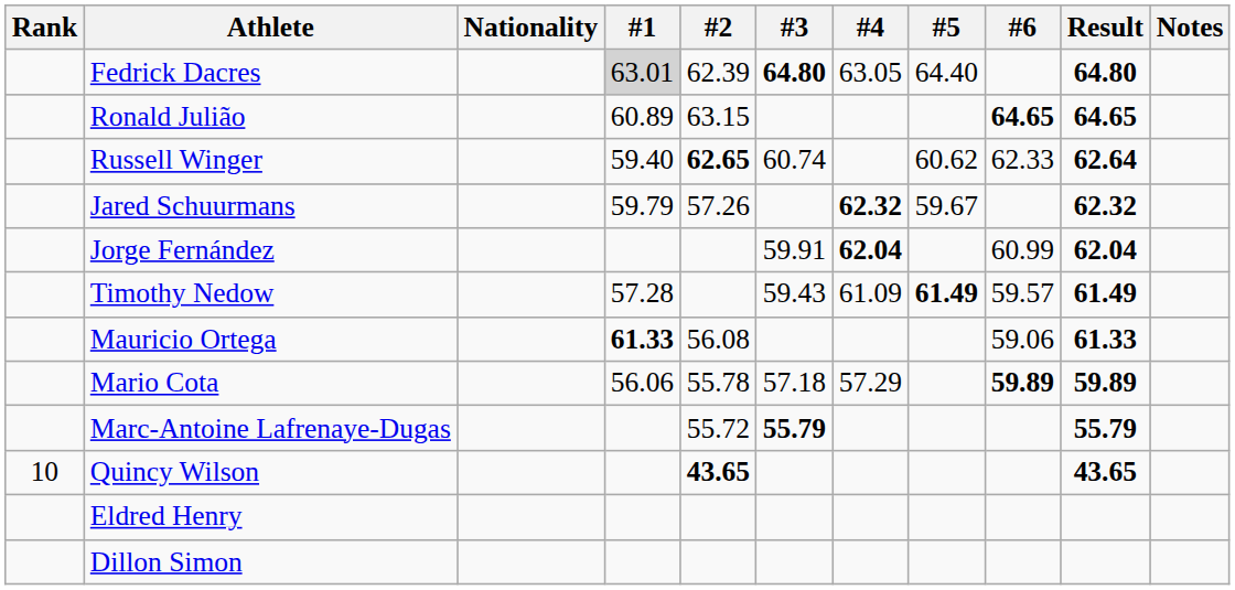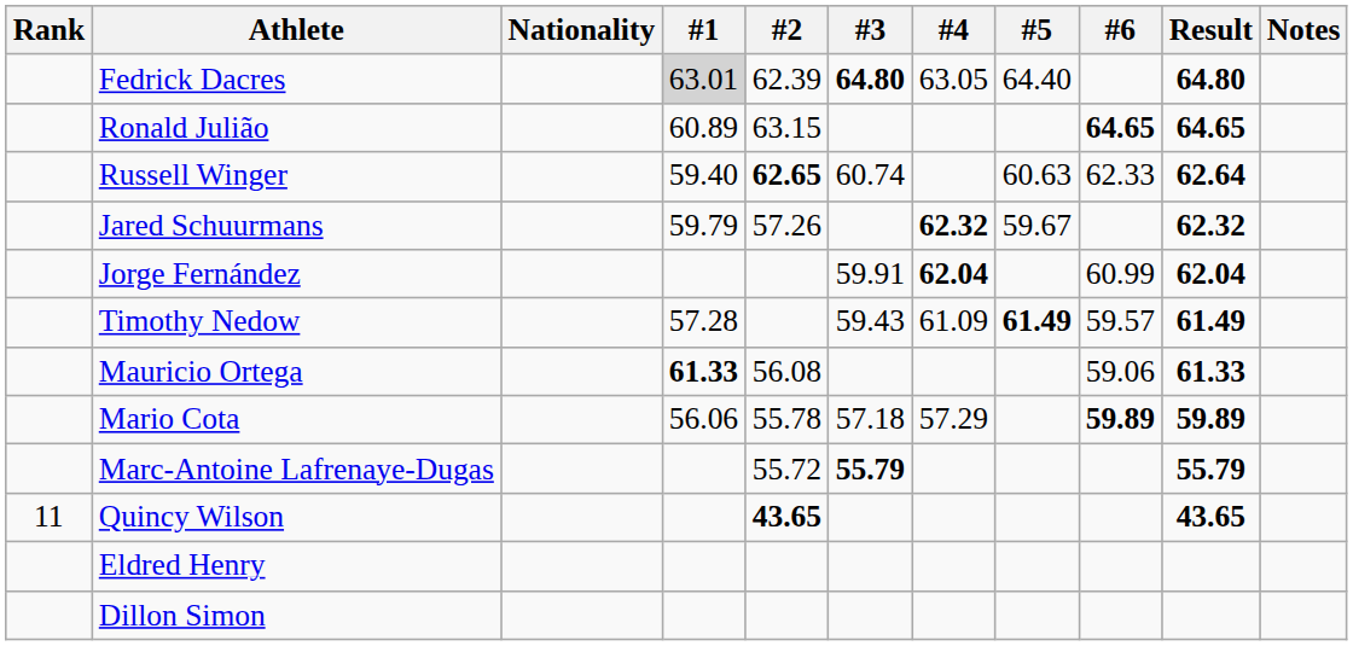Russell Winger | #5: 60.62 -> 60.63
Quincy Wilson | Rank: 10 -> 11
